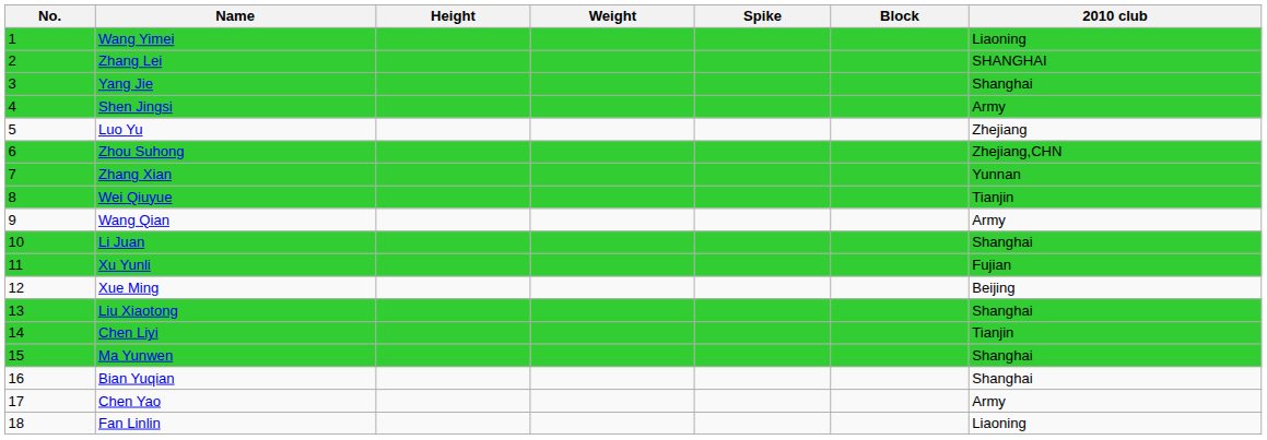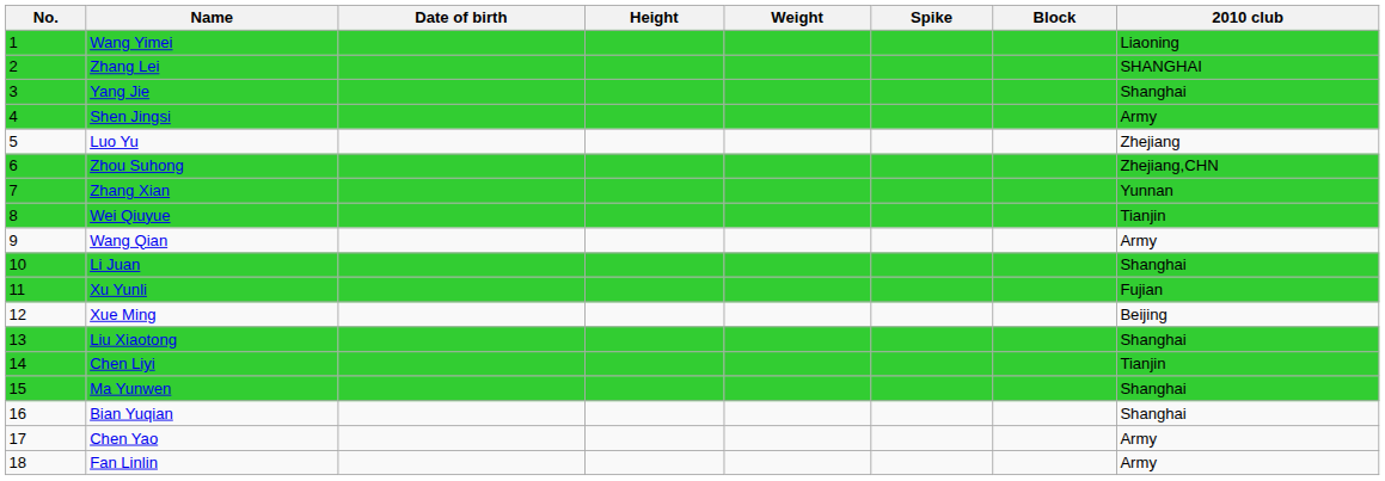+ column: Date of birth
Fan Linlin | 2010 club: Liaoning -> Army
